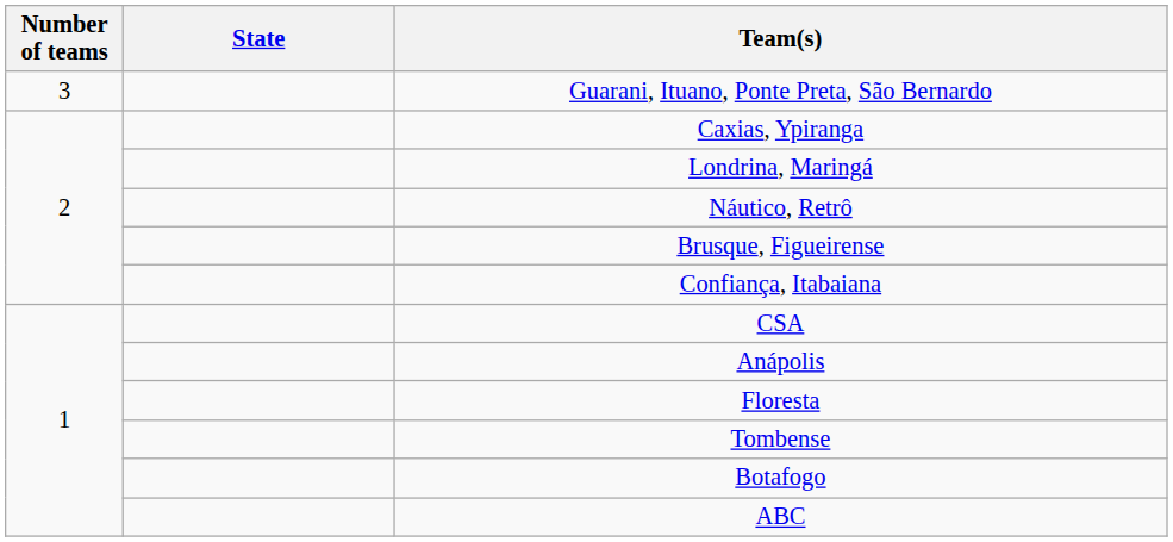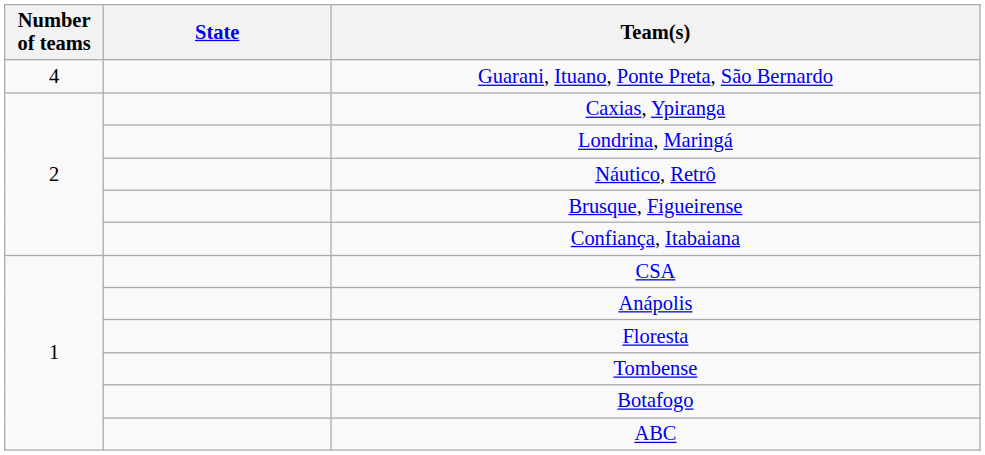Guarani, Ituano, Ponte Preta, São Bernardo | Number of teams: 3 -> 4
